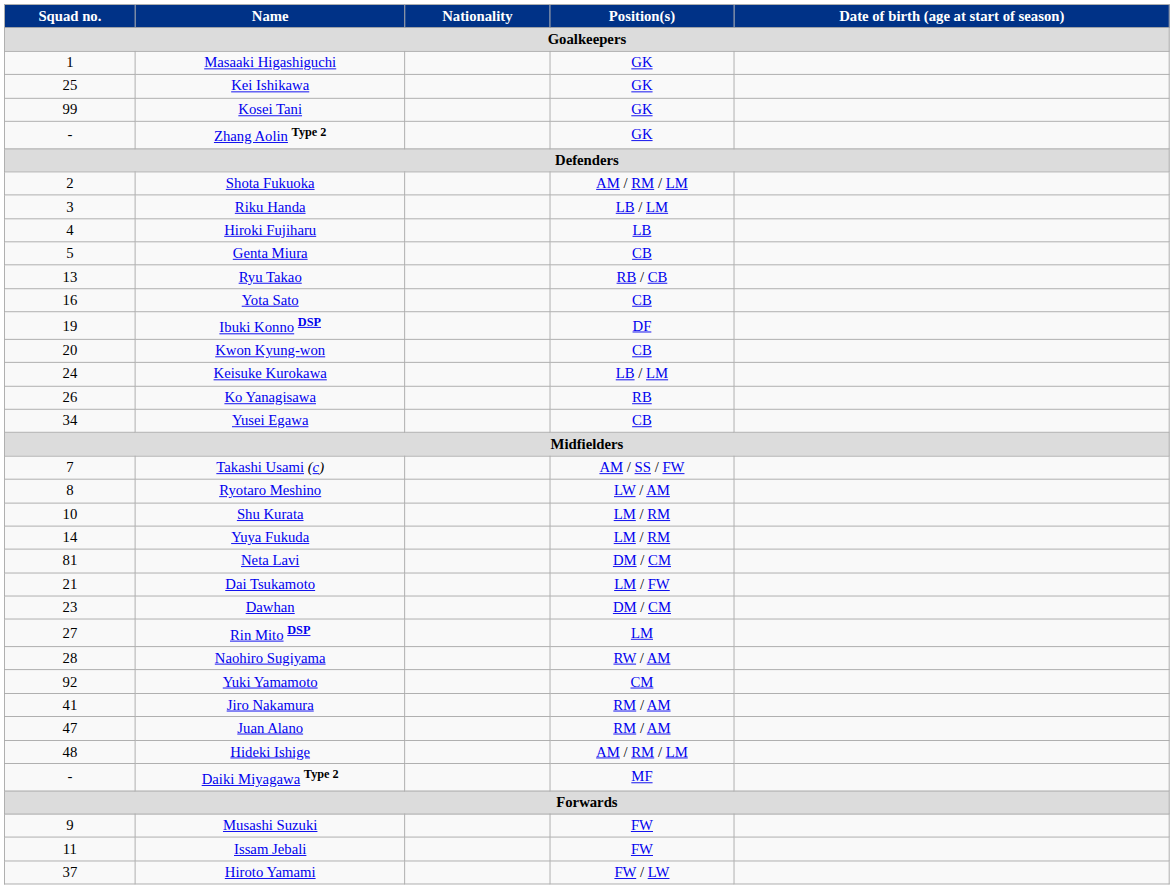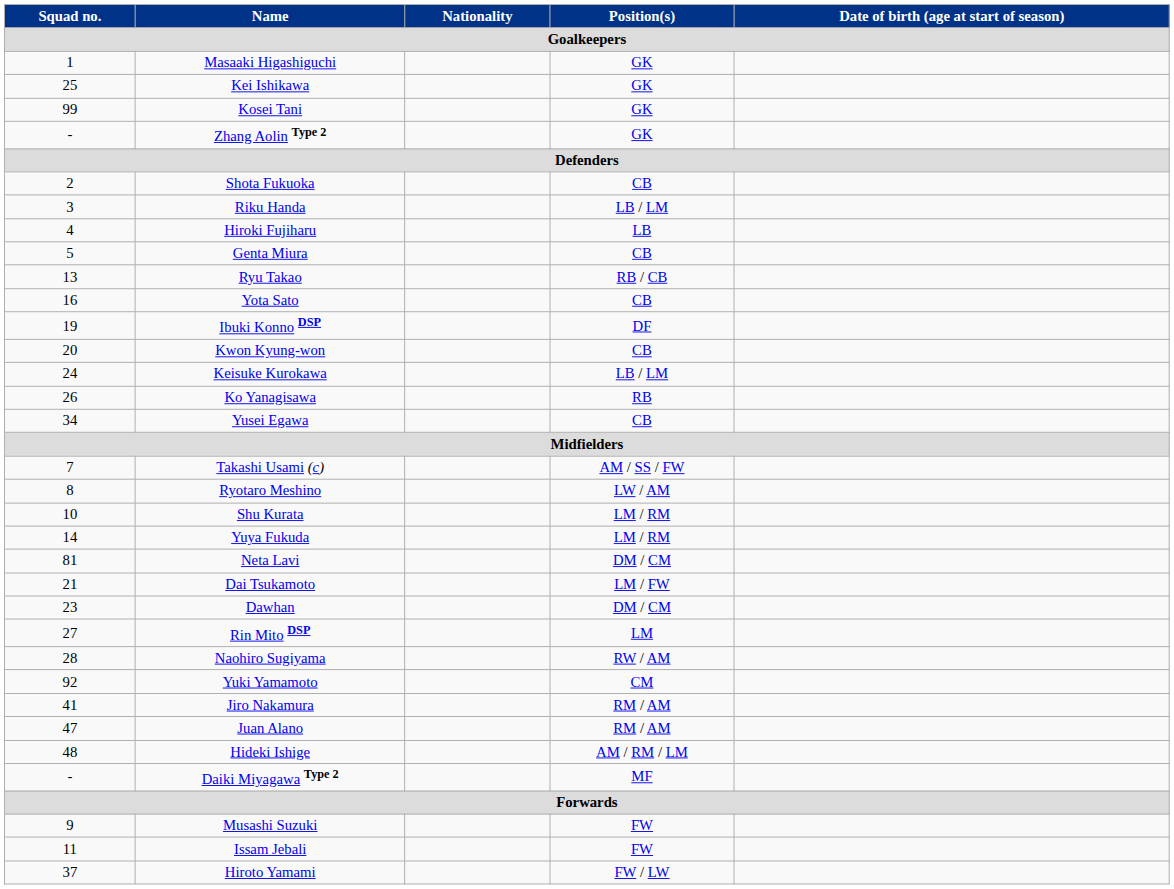Shota Fukuoka | Position(s) / Goalkeepers: AM / RM / LM -> CB
